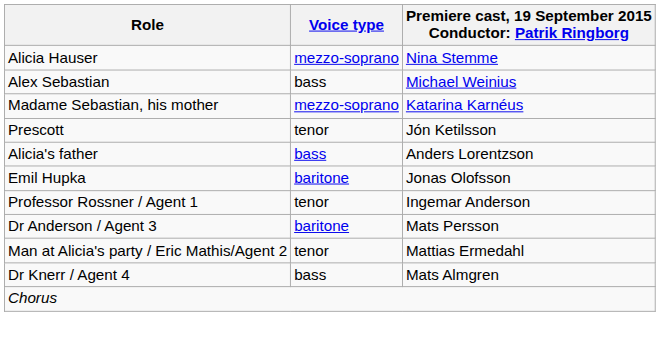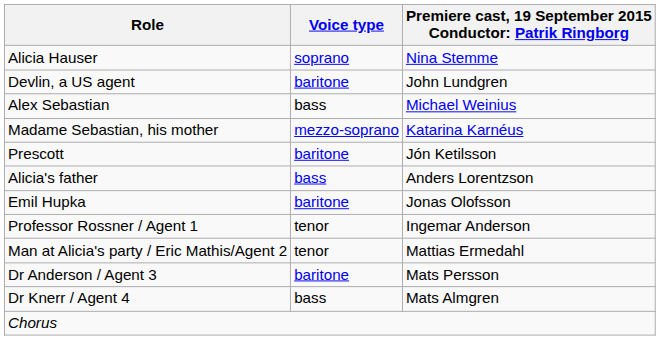Alicia Hauser | Voice type: mezzo-soprano -> soprano
+ row: Devlin, a US agent | baritone | John Lundgren
Prescott | Voice type: tenor -> baritone
rows swapped: Man at Alicia's party / Eric Mathis/Agent 2 <-> Dr Anderson / Agent 3
